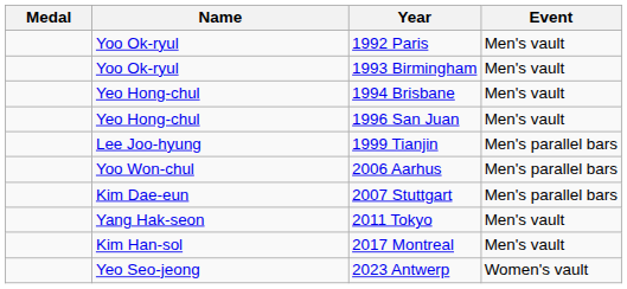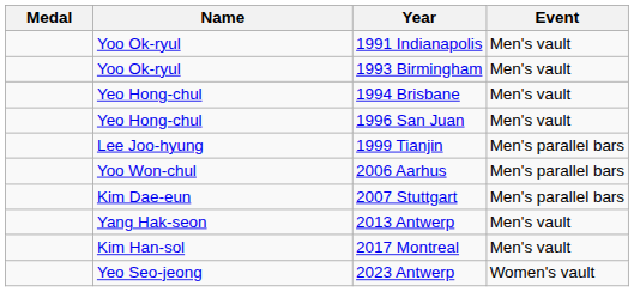+ row: Yoo Ok-ryul | 1991 Indianapolis | Men's vault
- row: Yoo Ok-ryul | 1992 Paris | Men's vault
- row: Yang Hak-seon | 2011 Tokyo | Men's vault
+ row: Yang Hak-seon | 2013 Antwerp | Men's vault
